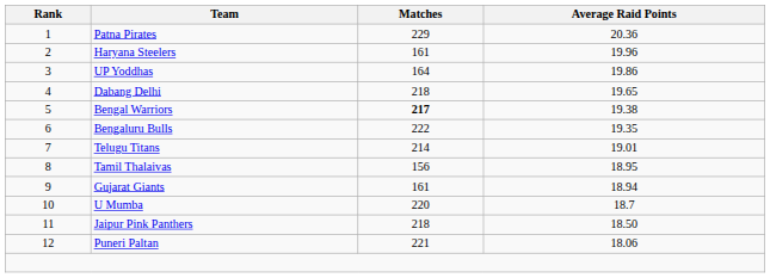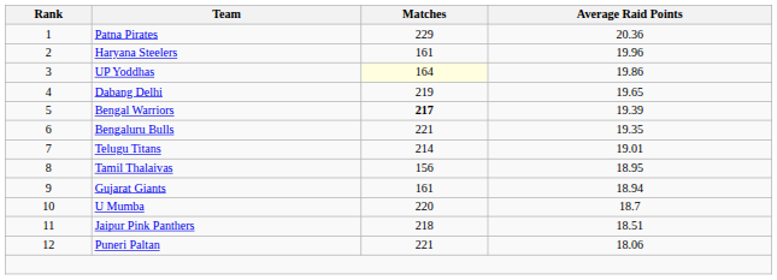UP Yoddhas | Matches: no background -> lightyellow background
Dabang Delhi | Matches: 218 -> 219
Bengal Warriors | Average Raid Points: 19.38 -> 19.39
Bengaluru Bulls | Matches: 222 -> 221
Jaipur Pink Panthers | Average Raid Points: 18.50 -> 18.51
